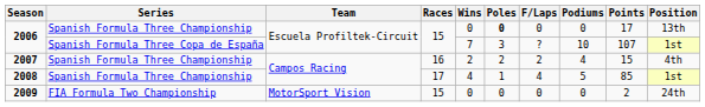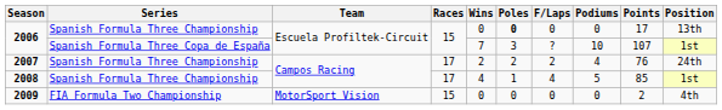2007 | Races: 16 -> 17
2007 | Points: 15 -> 76
2007 | Position: 4th -> 24th
2009 | Position: 24th -> 4th
